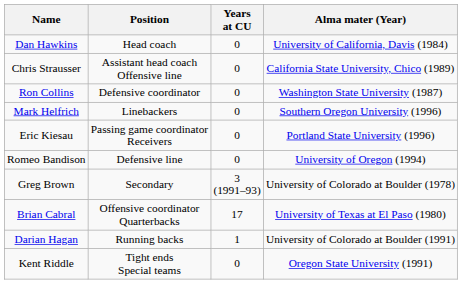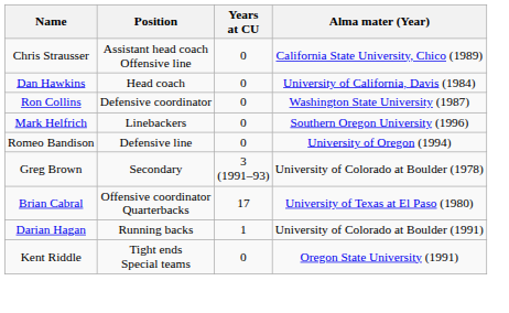rows swapped: Dan Hawkins <-> Chris Strausser
- row: Eric Kiesau | Passing game coordinator Receivers | 0 | Portland State University (1996)
